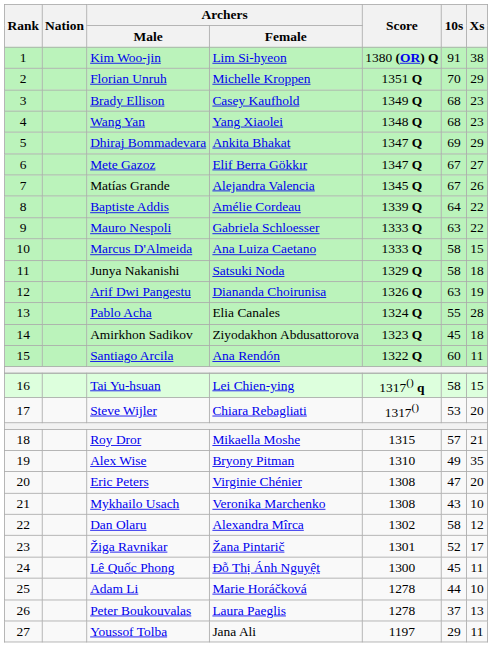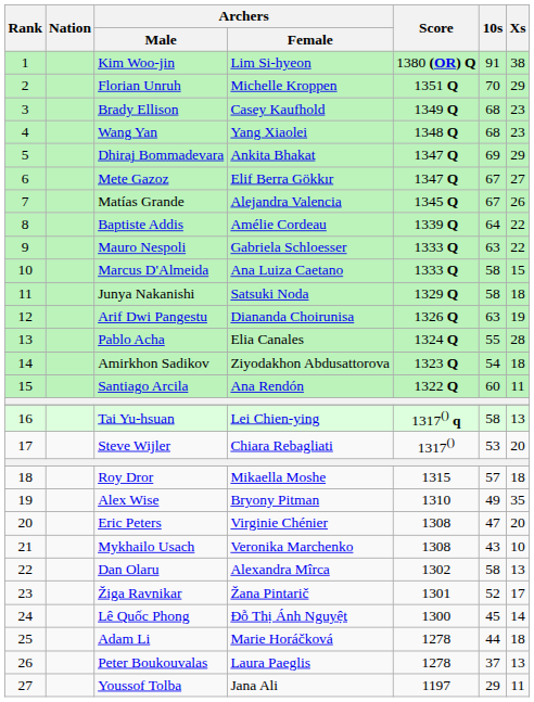Amirkhon Sadikov | 10s: 45 -> 54
Tai Yu-hsuan | Xs: 15 -> 13
Roy Dror | Xs: 21 -> 18
Dan Olaru | Xs: 12 -> 13
Lê Quốc Phong | Xs: 11 -> 14
Adam Li | Xs: 10 -> 18
